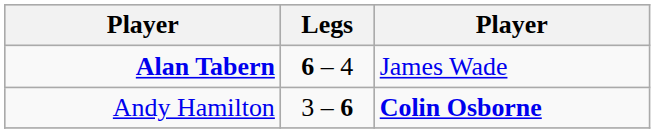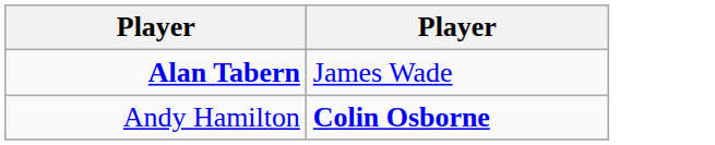- column: Legs | 6 – 4 | 3 – 6
